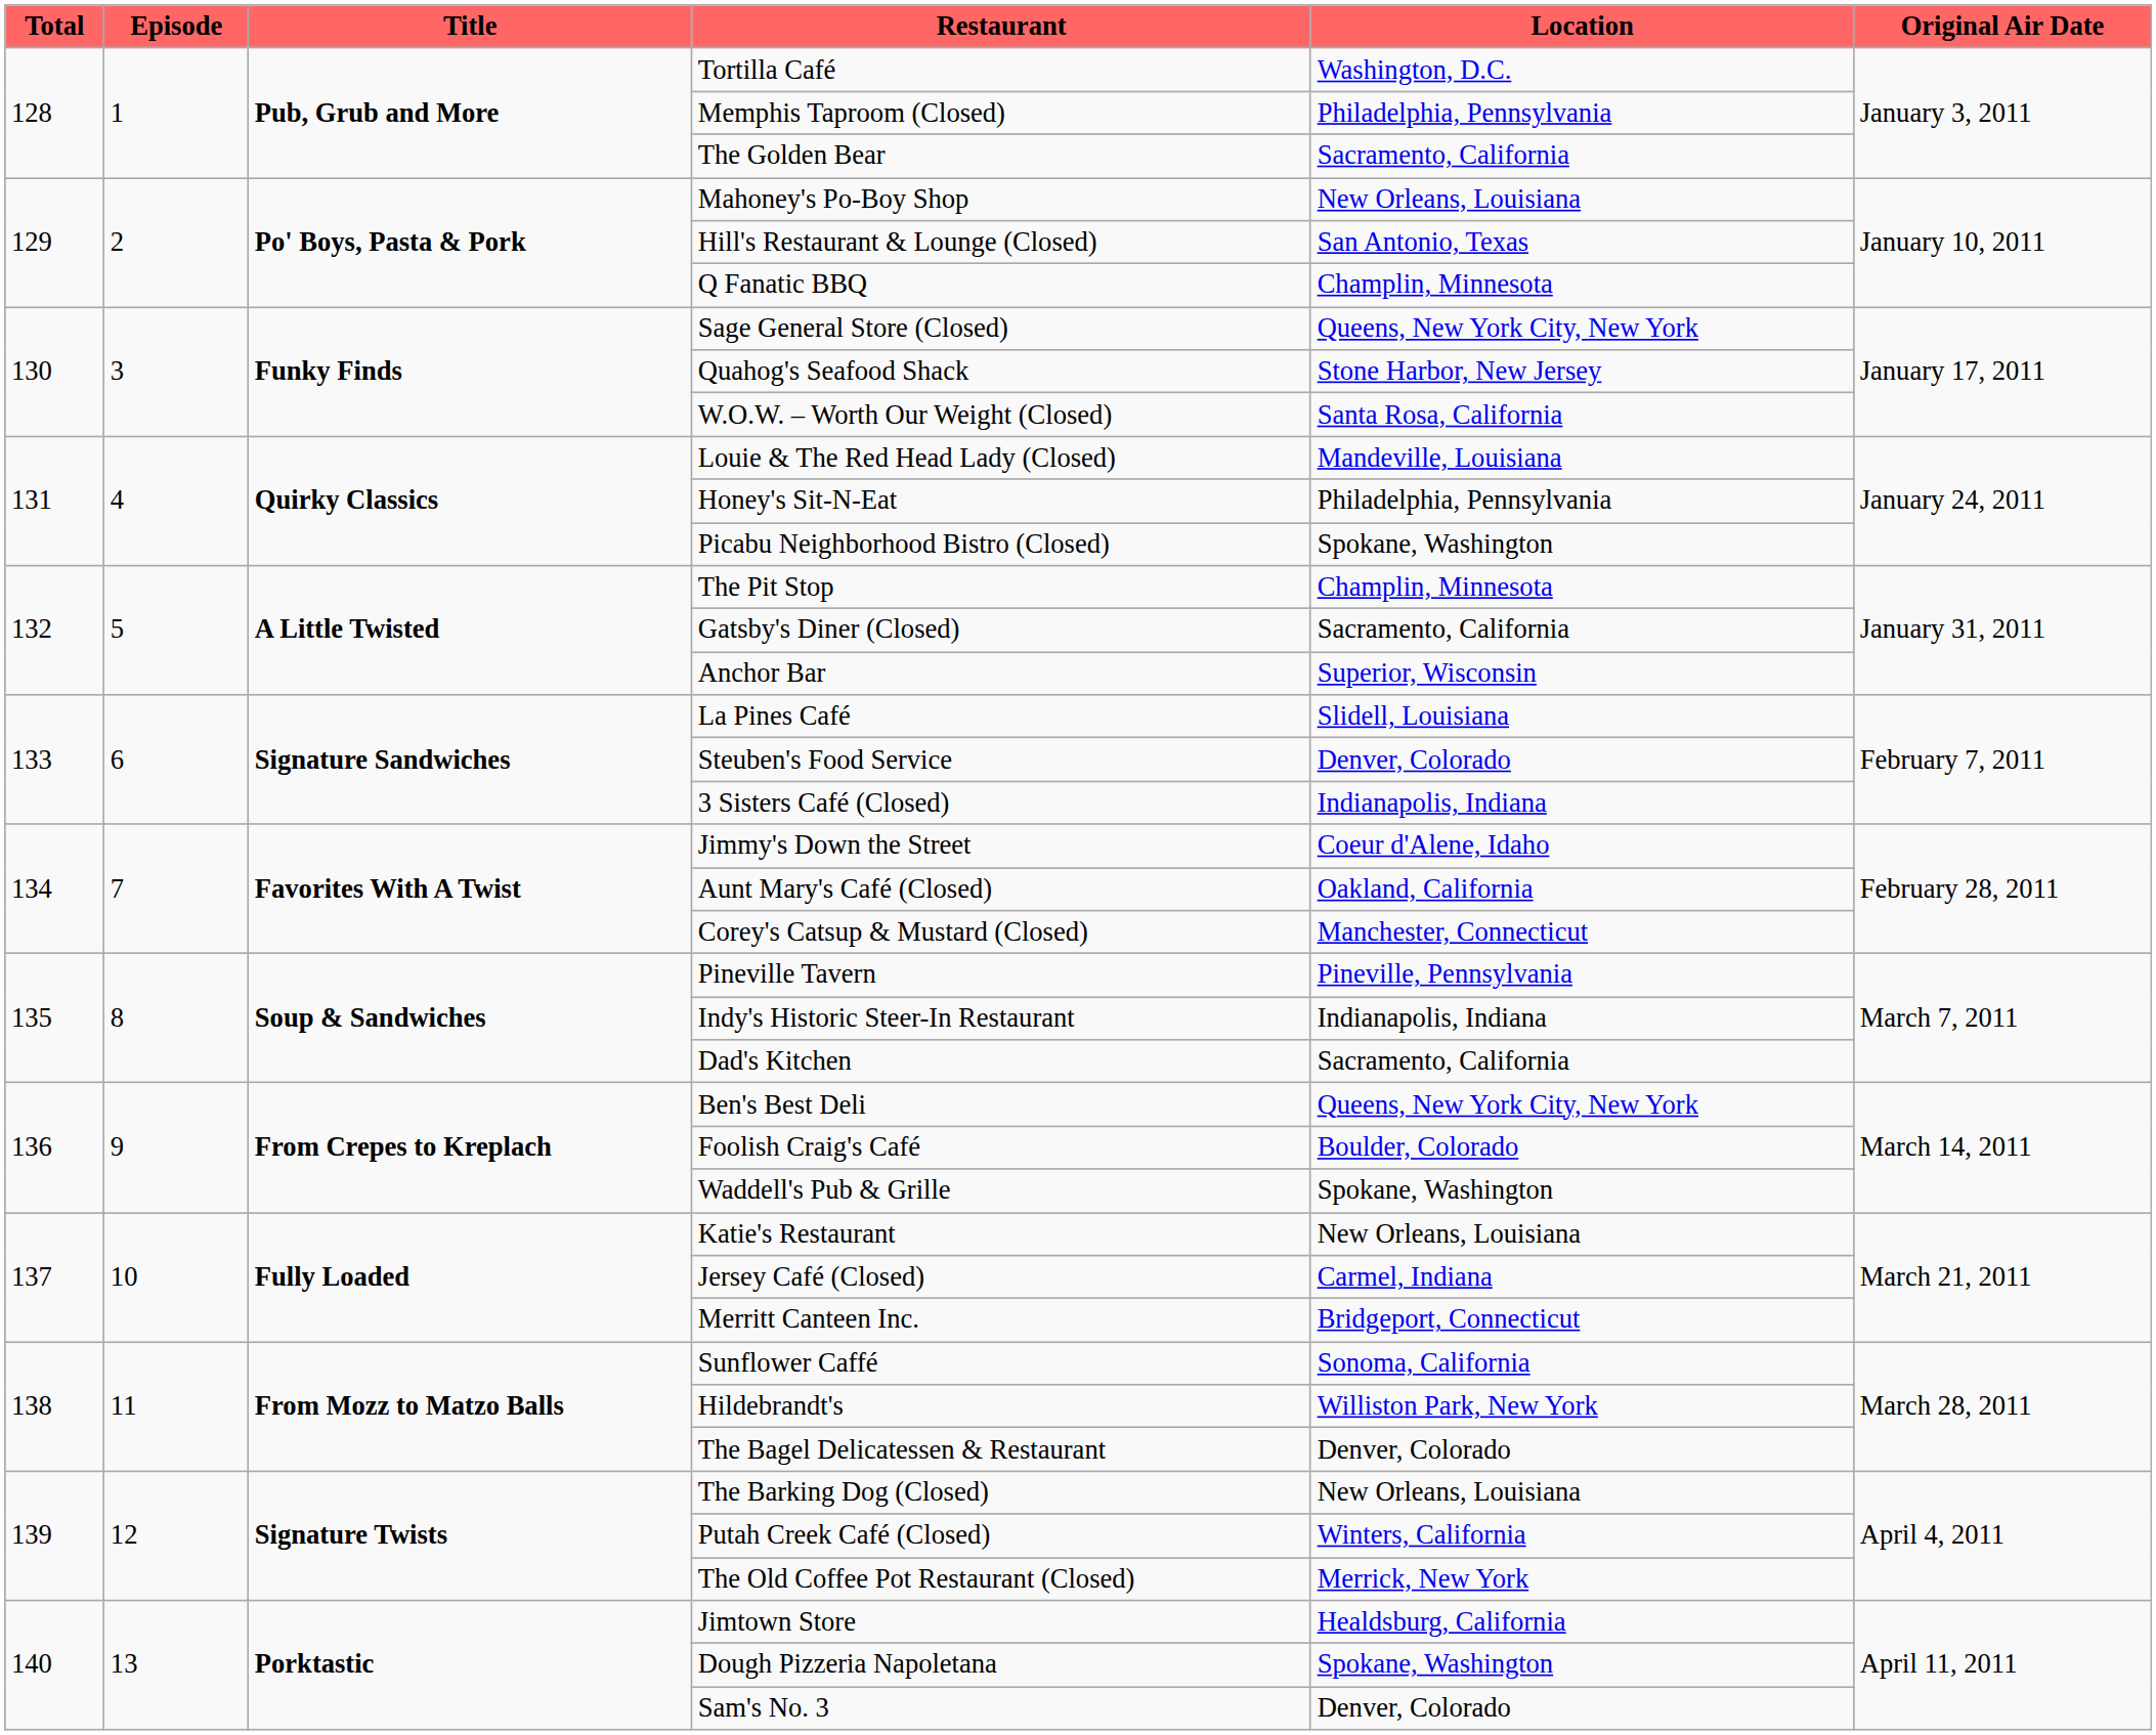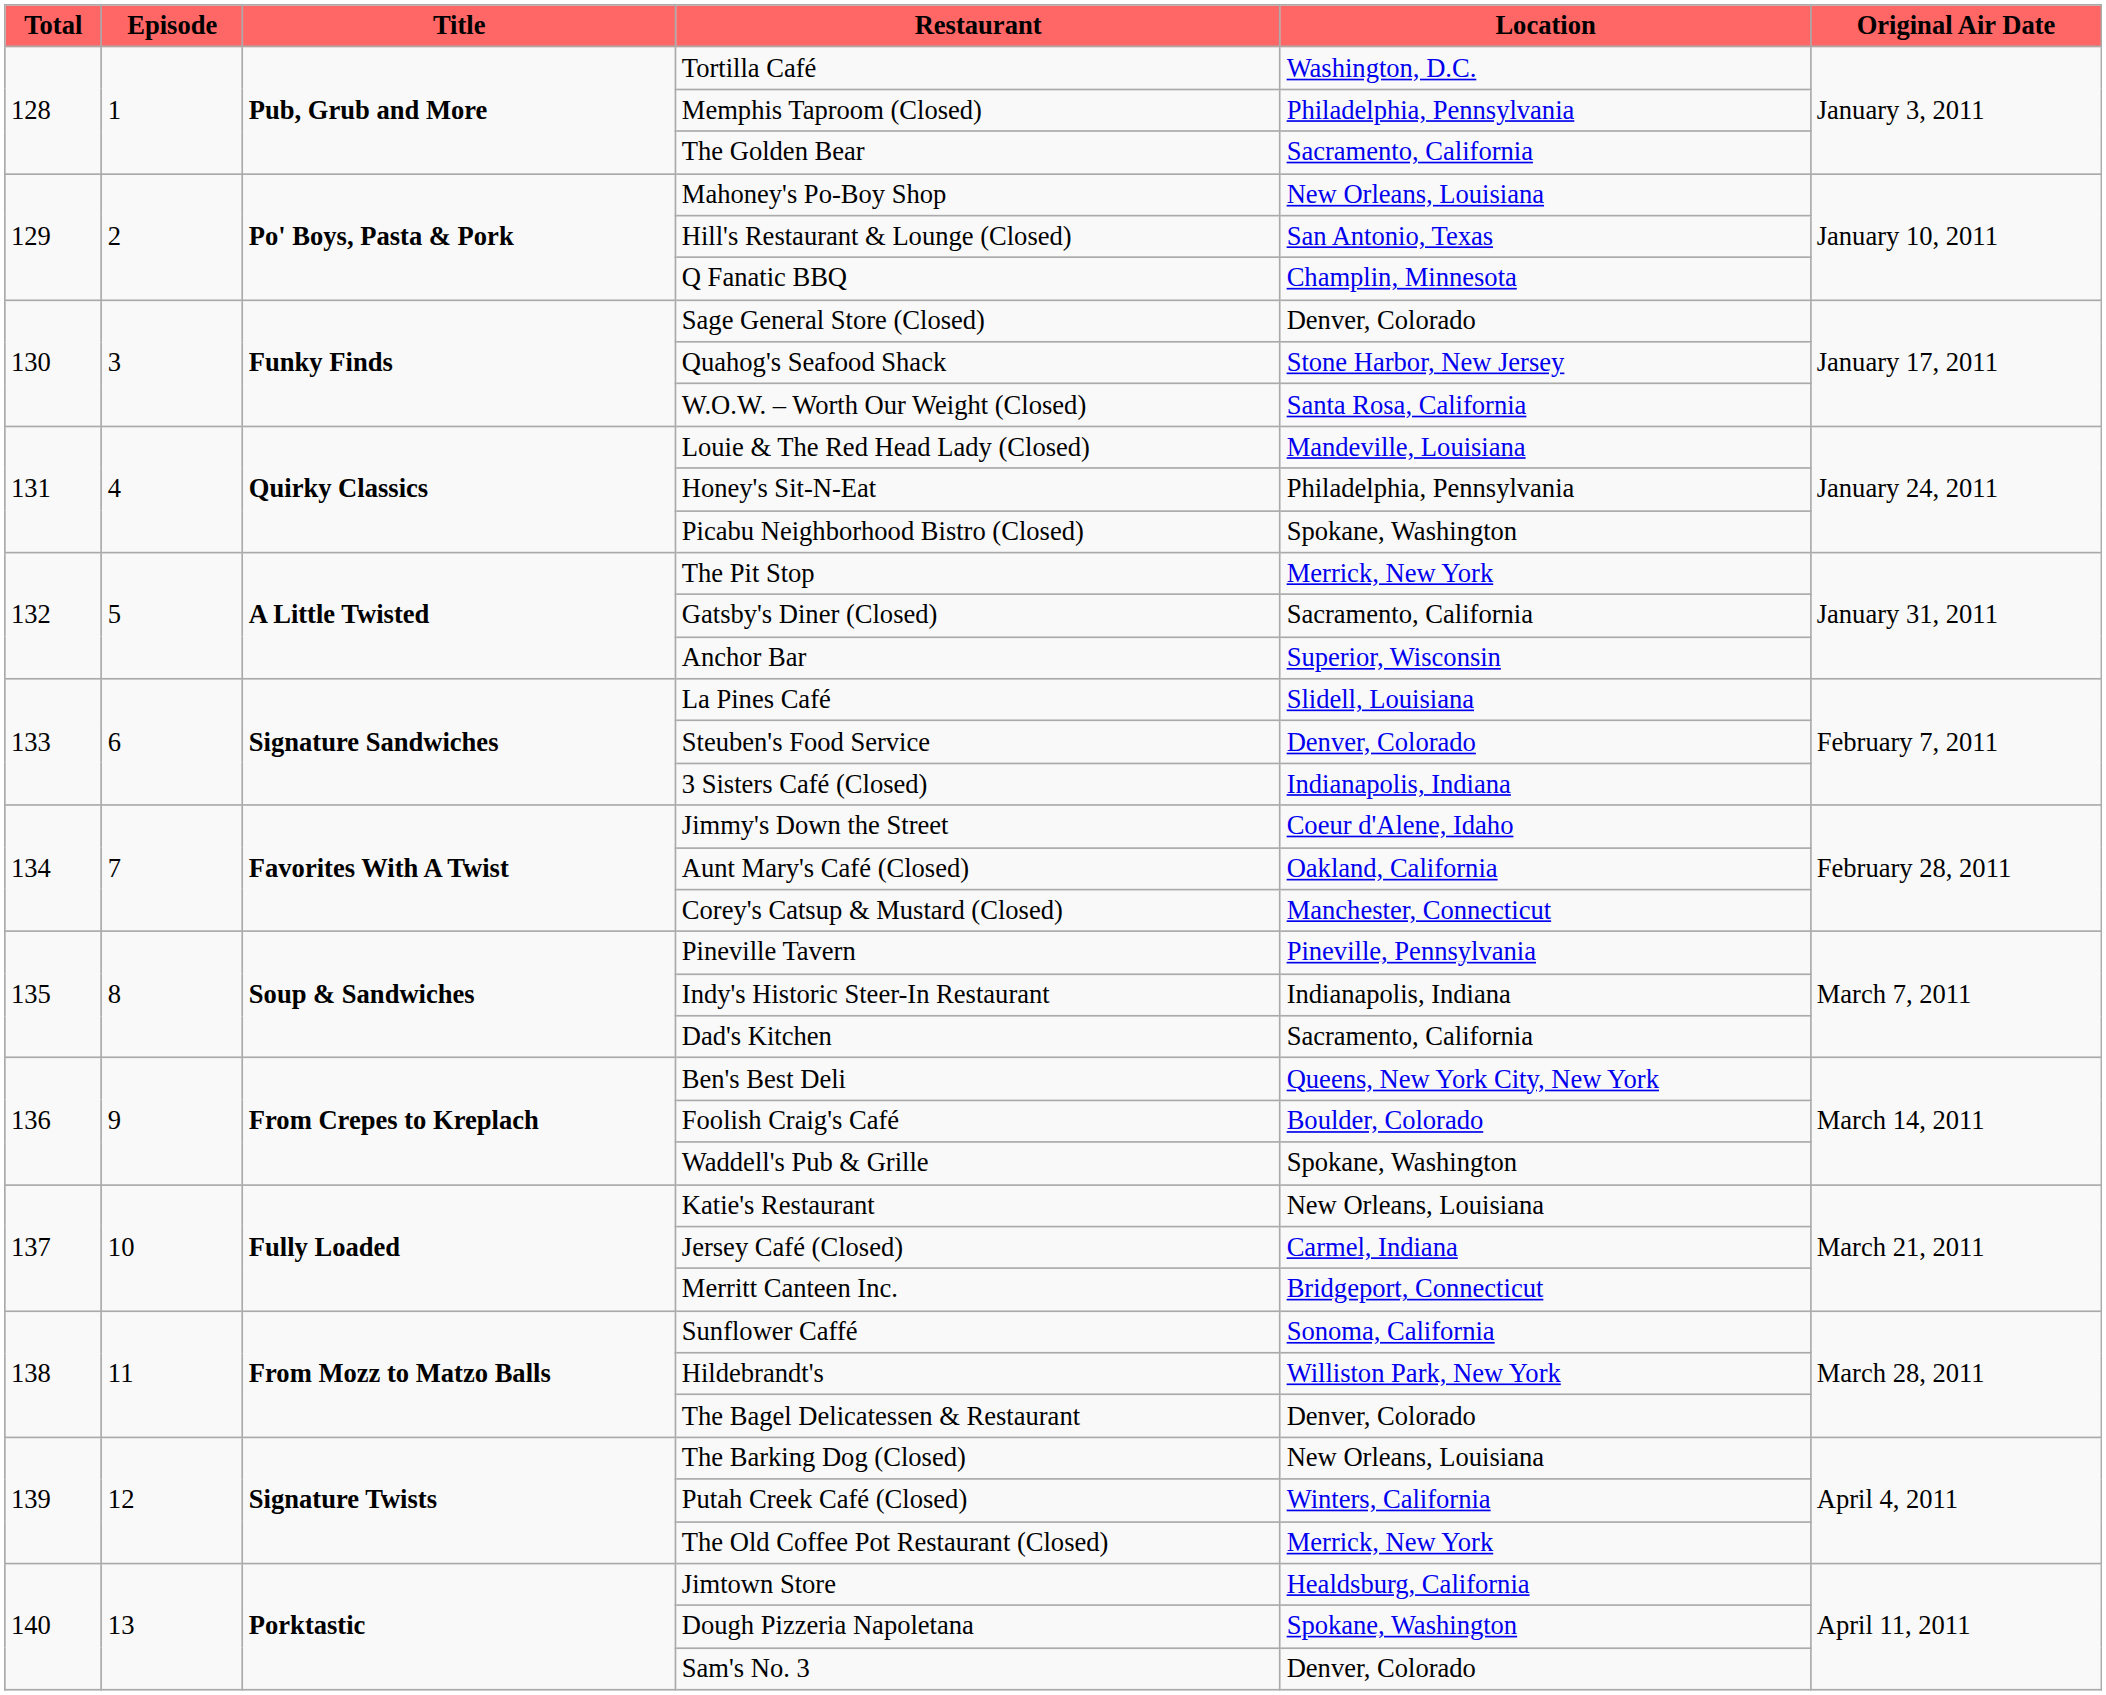Sage General Store (Closed) | Location: Queens, New York City, New York -> Denver, Colorado
The Pit Stop | Location: Champlin, Minnesota -> Merrick, New York
